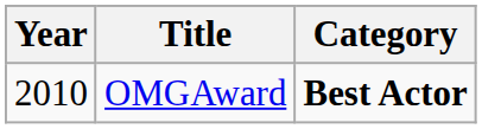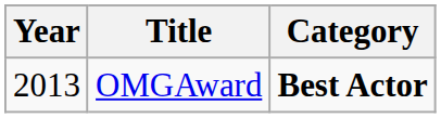OMGAward | Year: 2010 -> 2013
